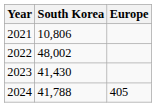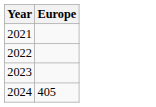- column: South Korea | 10,806 | 48,002 | 41,430 | 41,788
